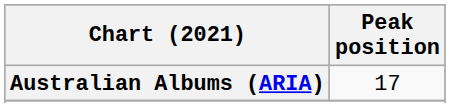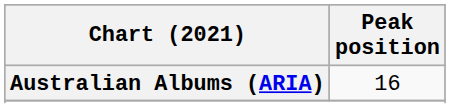Australian Albums (ARIA) | Peak position: 17 -> 16
